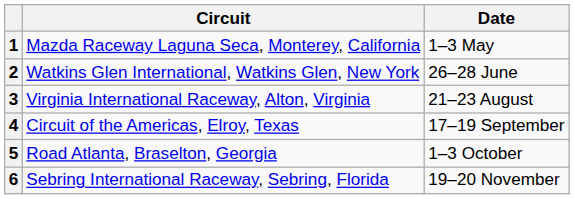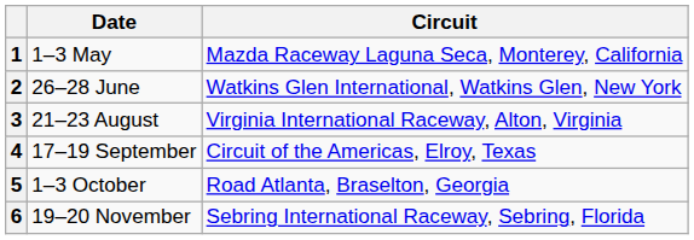columns swapped: Circuit <-> Date
